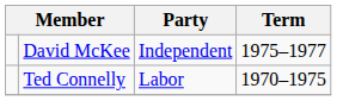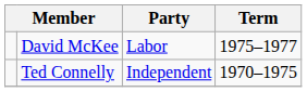David McKee | Party: Independent -> Labor
Ted Connelly | Party: Labor -> Independent
